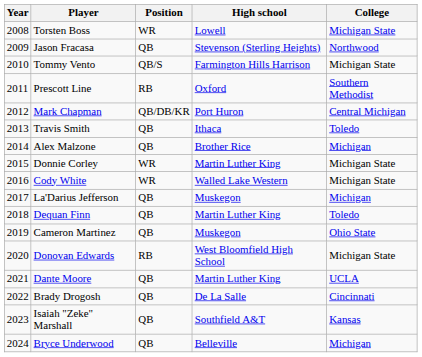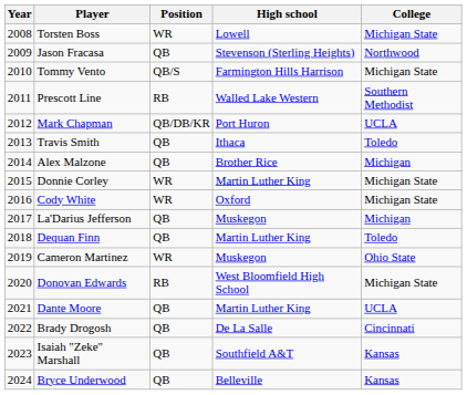Prescott Line | High school: Oxford -> Walled Lake Western
Mark Chapman | College: Central Michigan -> UCLA
Cody White | High school: Walled Lake Western -> Oxford
Cameron Martinez | Position: QB -> WR
Bryce Underwood | College: Michigan -> Kansas
